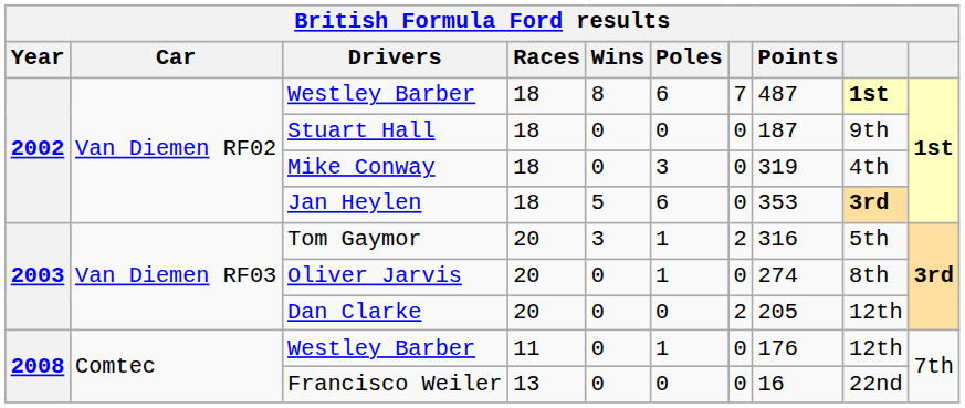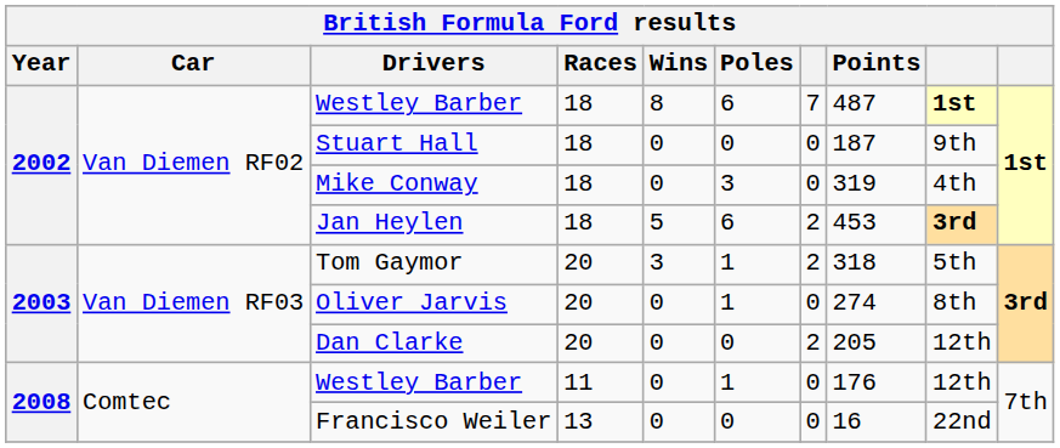Jan Heylen | column 7: 0 -> 2
Jan Heylen | Points: 353 -> 453
Tom Gaymor | Points: 316 -> 318
